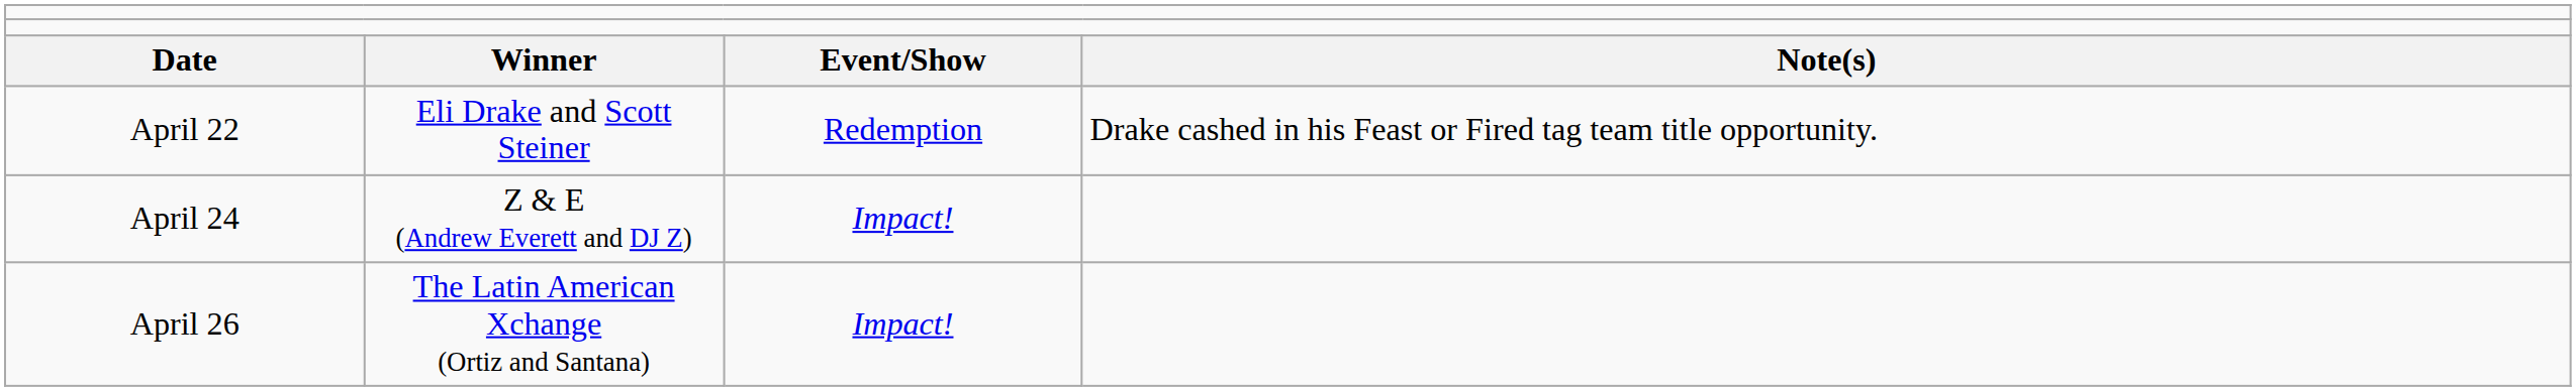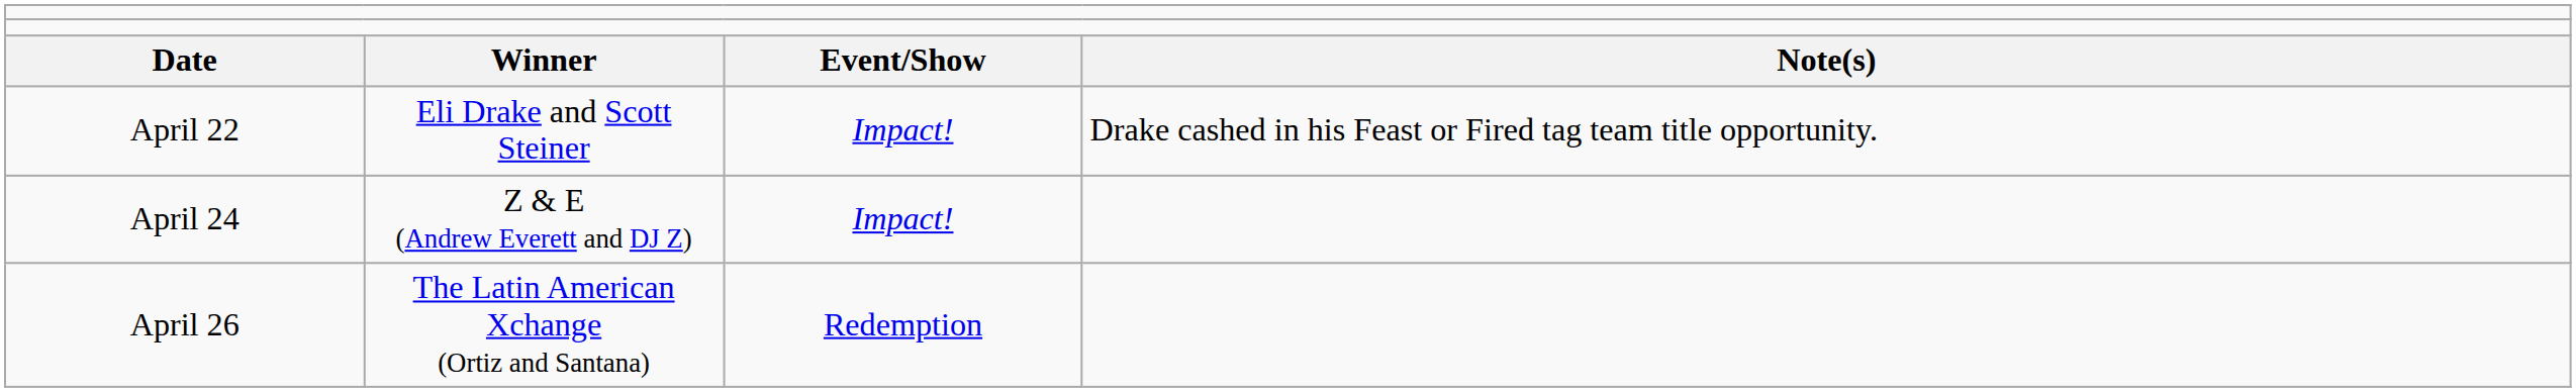April 22 | column 3: Redemption -> Impact!
April 26 | column 3: Impact! -> Redemption
